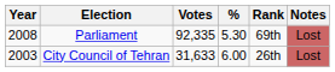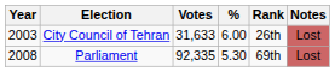rows swapped: City Council of Tehran <-> Parliament
